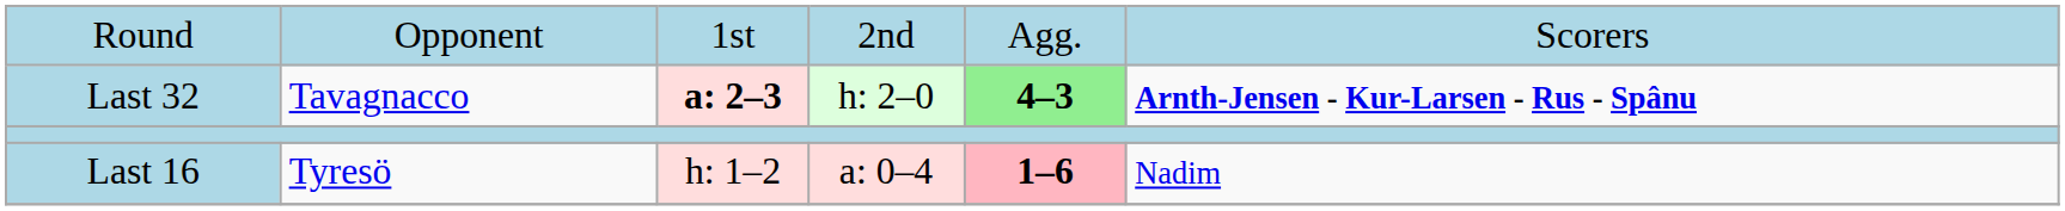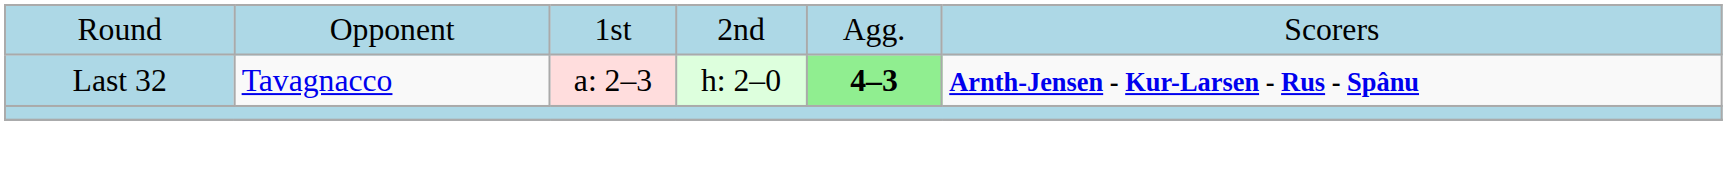Last 32 | column 3: bold -> normal
- row: Last 16 | Tyresö | h: 1–2 | a: 0–4 | 1–6 | Nadim
